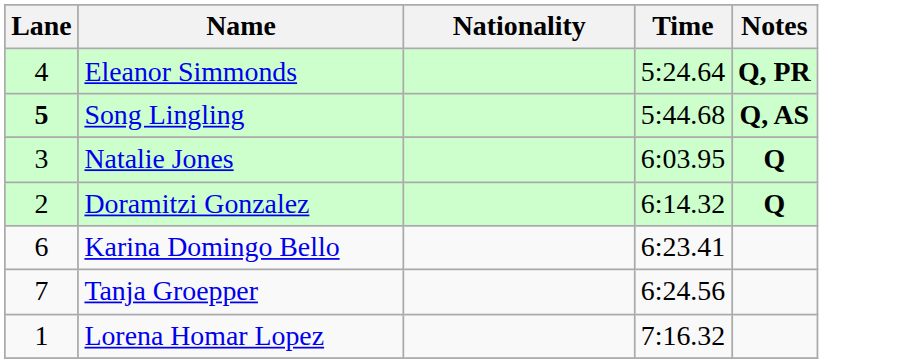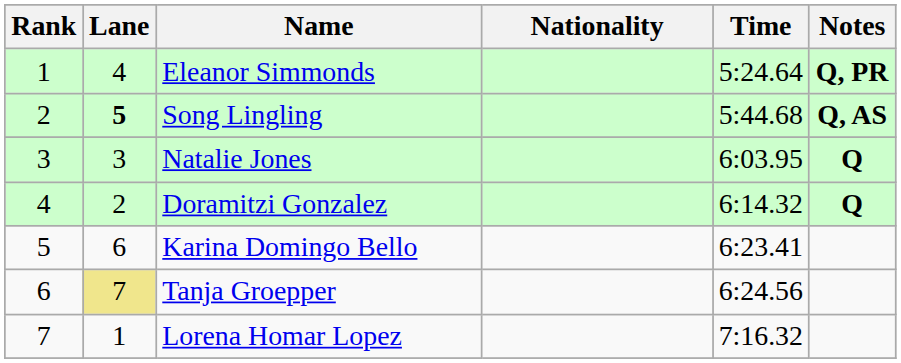+ column: Rank | 1 | 2 | 3 | 4 | 5 | 6 | 7
Tanja Groepper | Lane: no background -> khaki background
